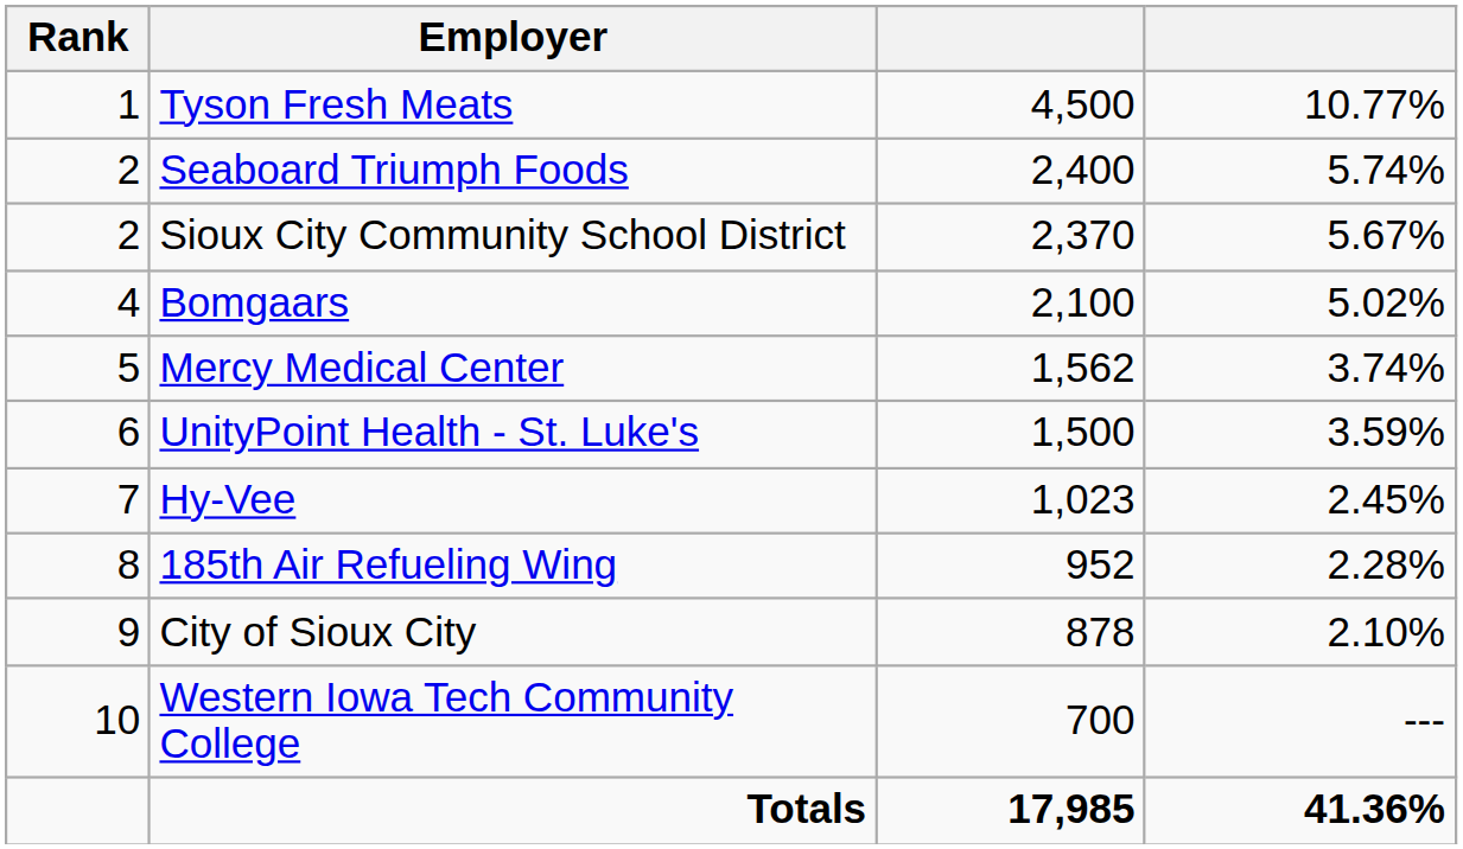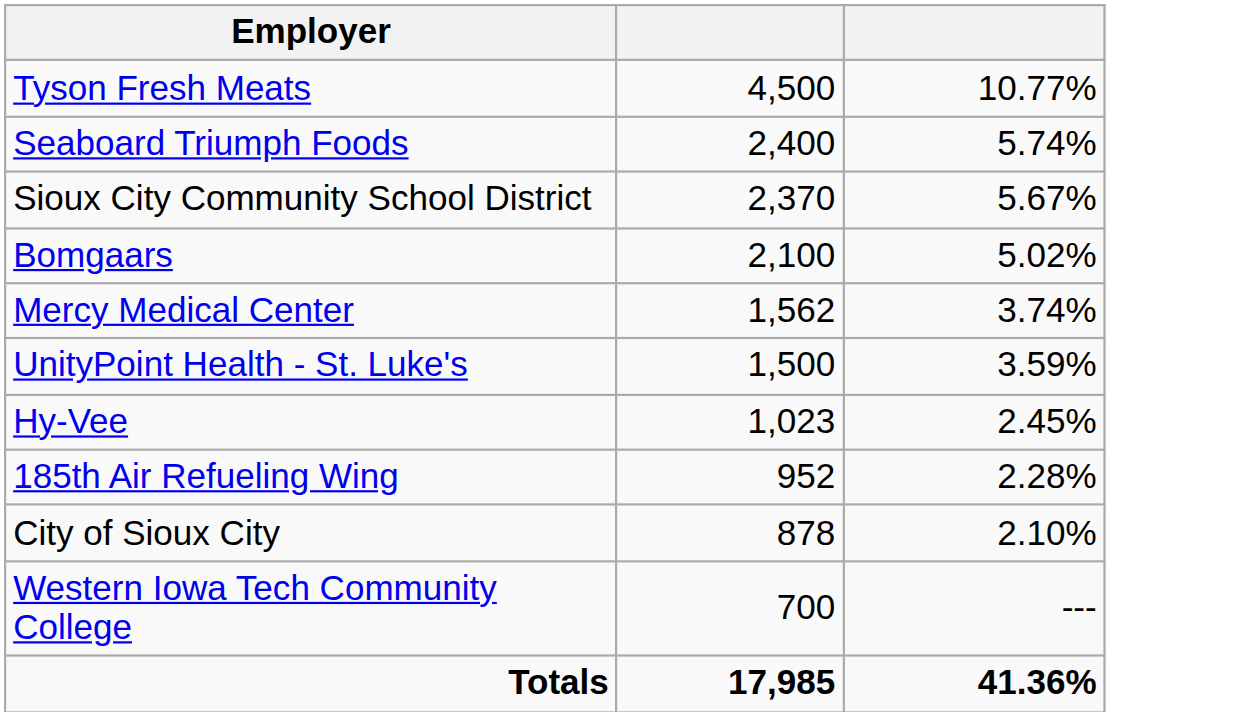- column: Rank | 1 | 2 | 2 | 4 | 5 | 6 | 7 | 8 | 9 | 10
